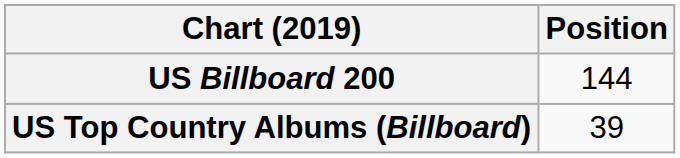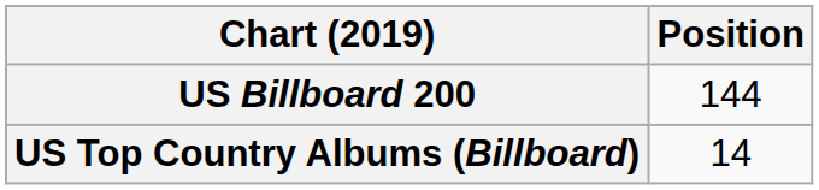US Top Country Albums (Billboard) | Position: 39 -> 14
